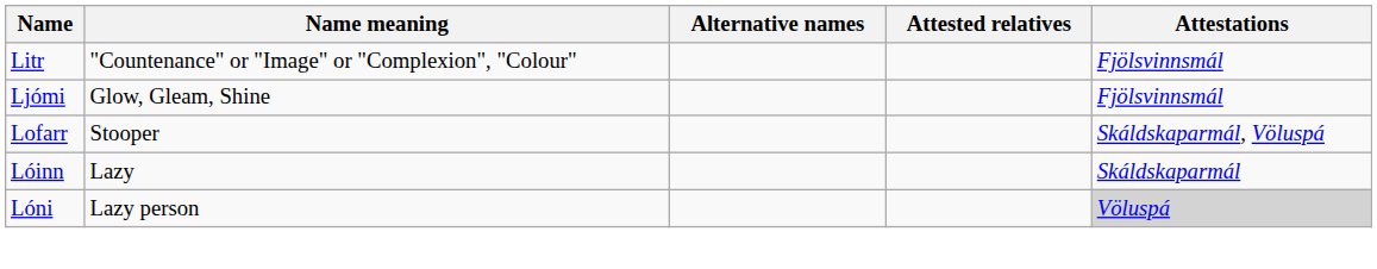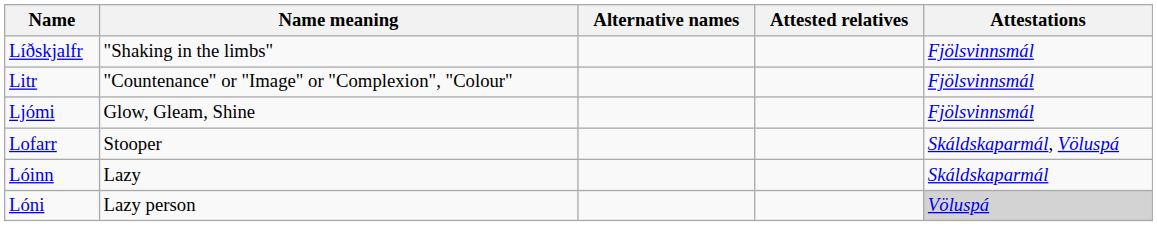+ row: Líðskjalfr | "Shaking in the limbs" | Fjölsvinnsmál
